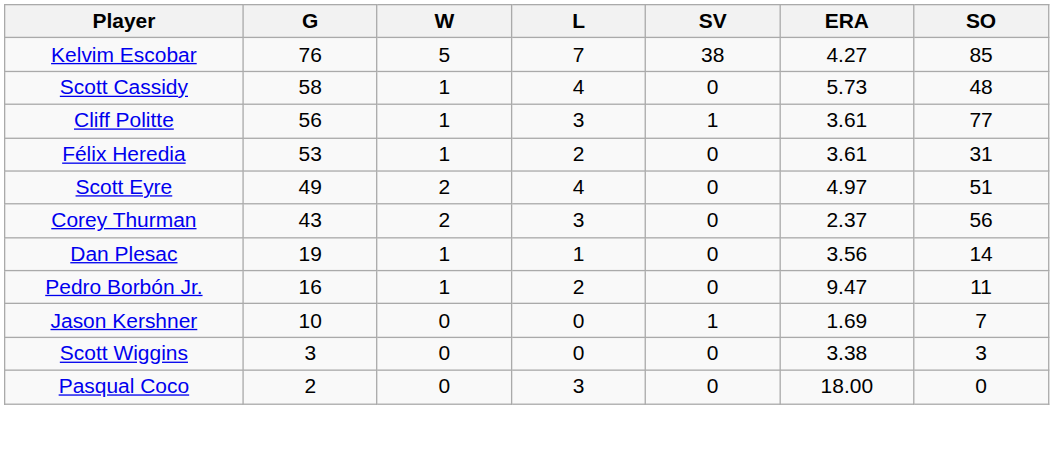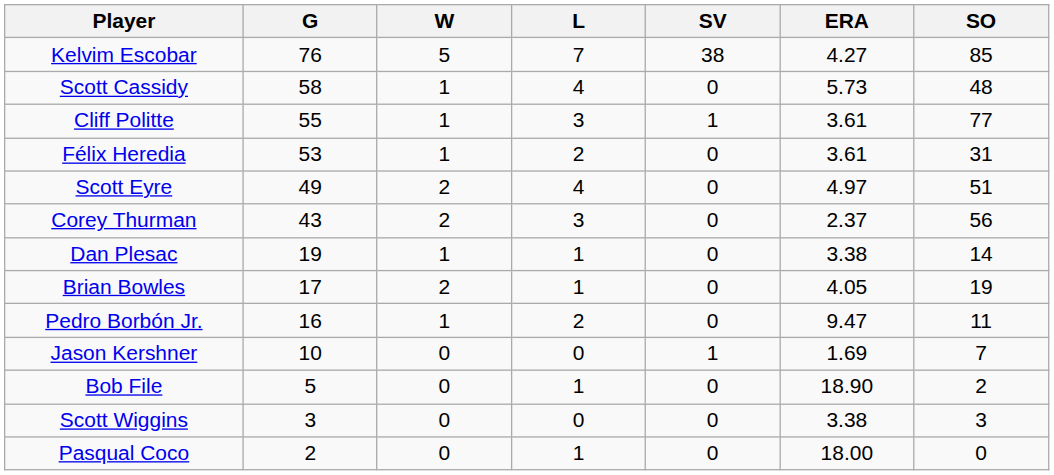Cliff Politte | G: 56 -> 55
Dan Plesac | ERA: 3.56 -> 3.38
+ row: Brian Bowles | 17 | 2 | 1 | 0 | 4.05 | 19
+ row: Bob File | 5 | 0 | 1 | 0 | 18.90 | 2
Pasqual Coco | L: 3 -> 1
